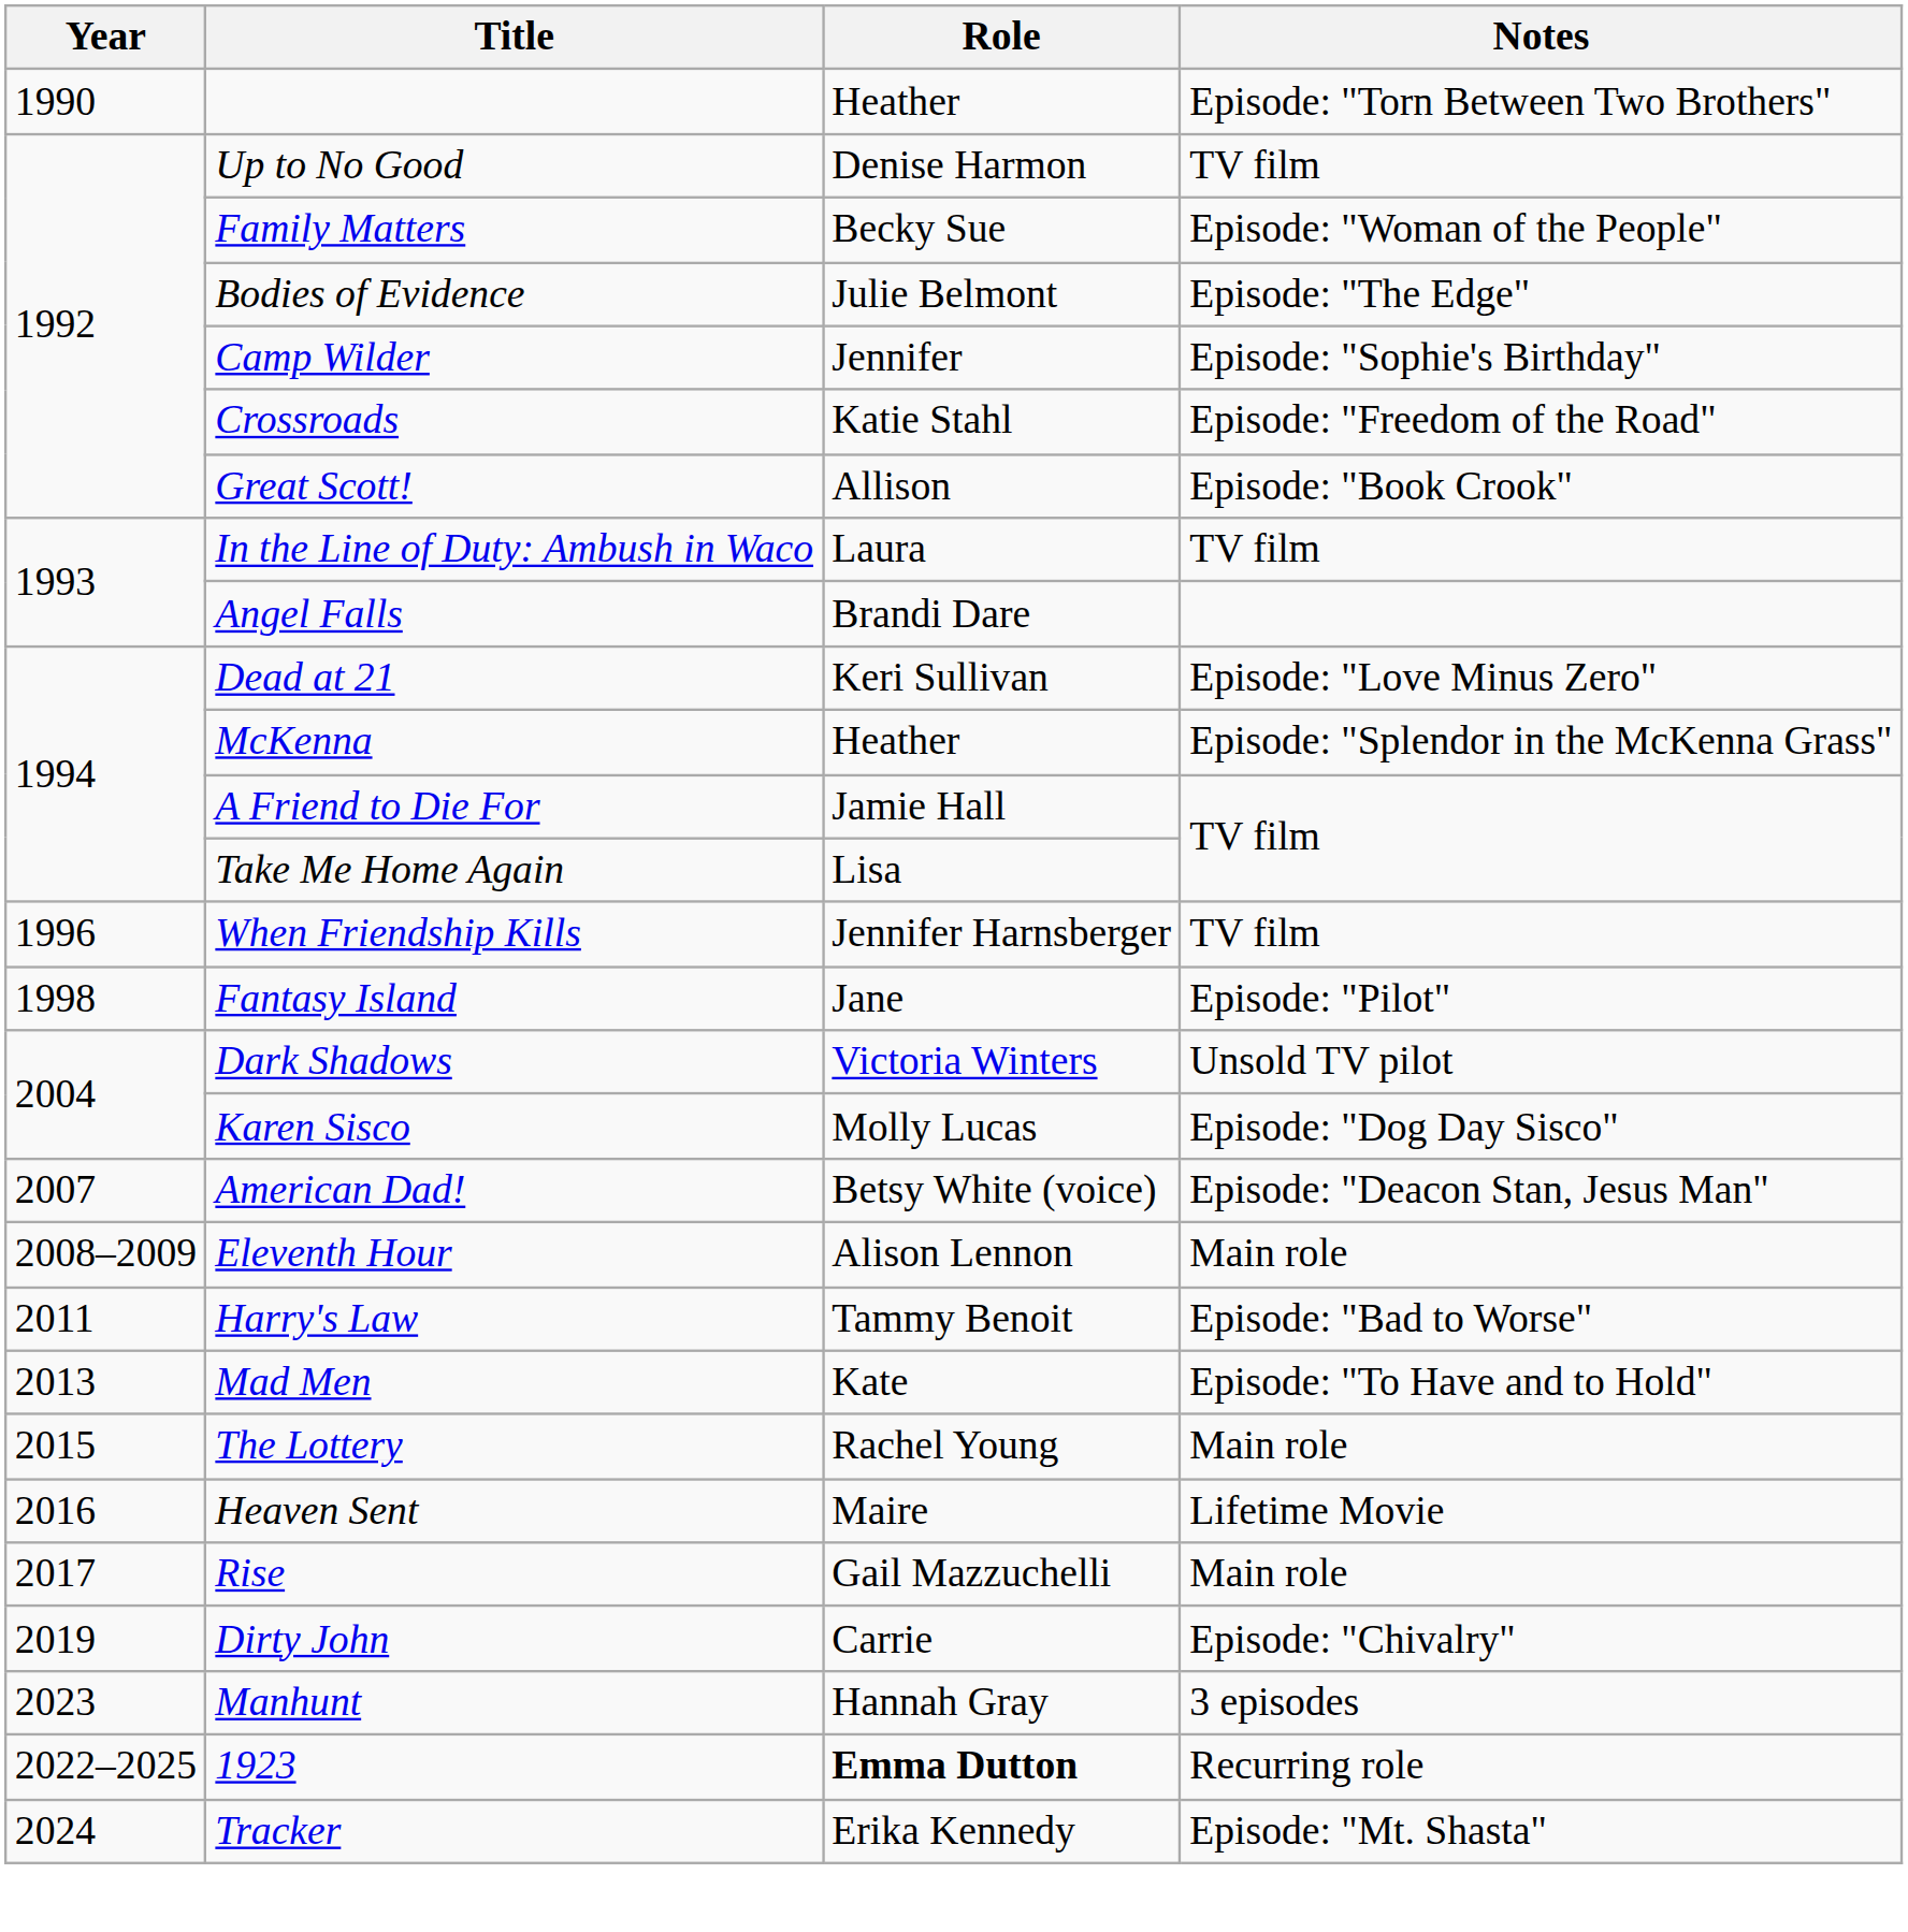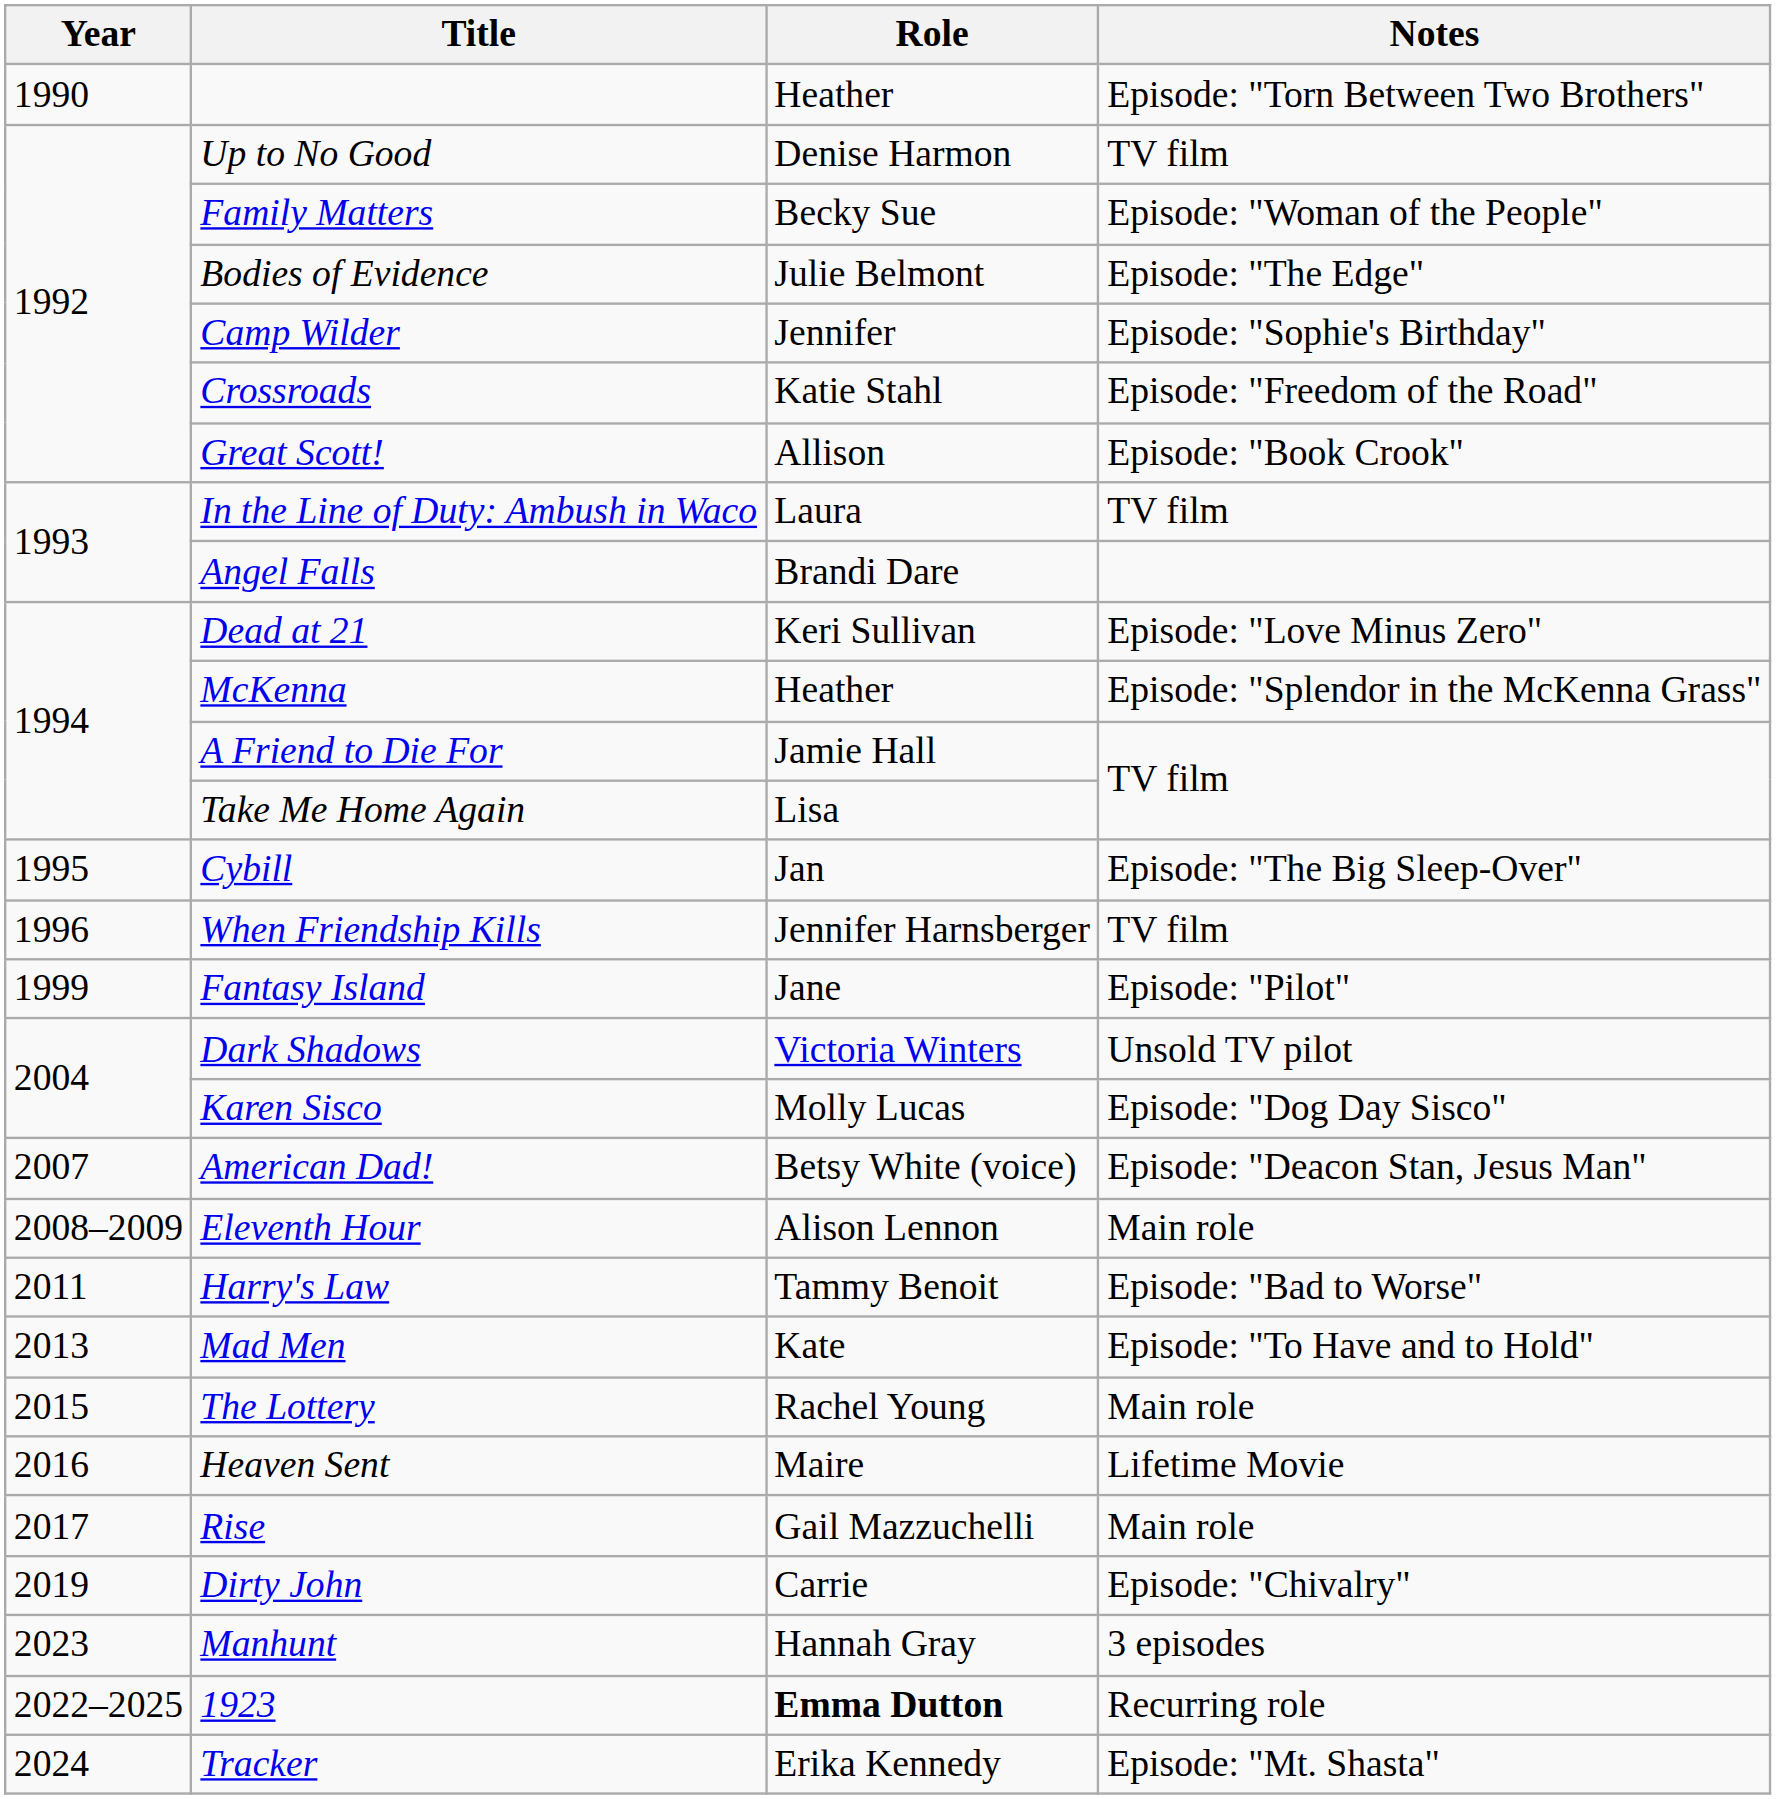+ row: 1995 | Cybill | Jan | Episode: "The Big Sleep-Over"
Fantasy Island | Year: 1998 -> 1999
